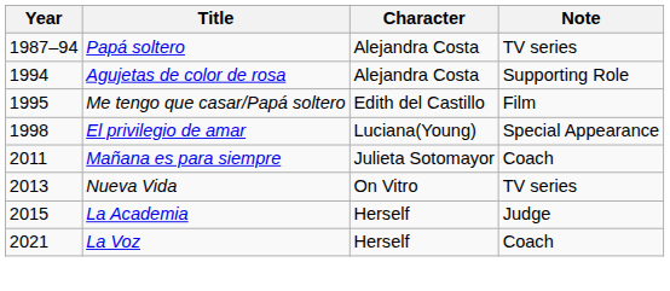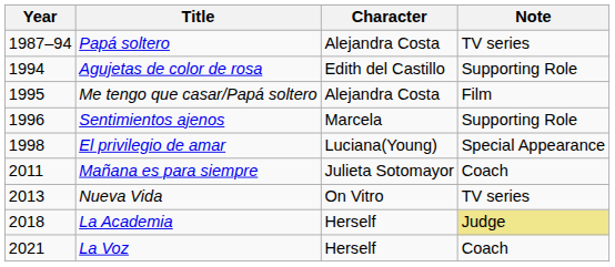Agujetas de color de rosa | Character: Alejandra Costa -> Edith del Castillo
Me tengo que casar/Papá soltero | Character: Edith del Castillo -> Alejandra Costa
+ row: 1996 | Sentimientos ajenos | Marcela | Supporting Role
La Academia | Year: 2015 -> 2018
La Academia | Note: no background -> khaki background
